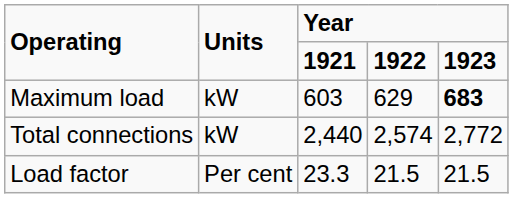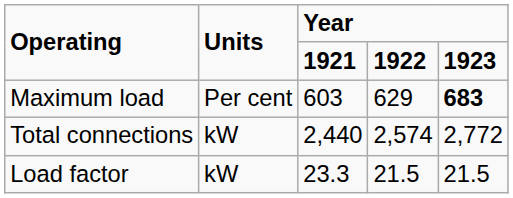Maximum load | Units: kW -> Per cent
Load factor | Units: Per cent -> kW
